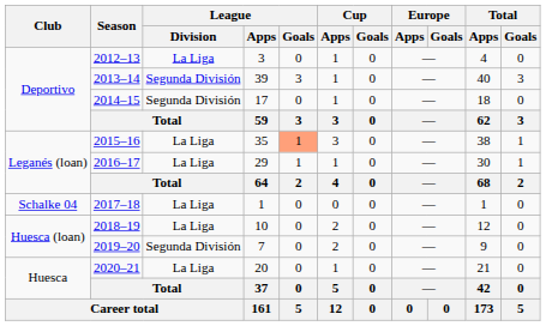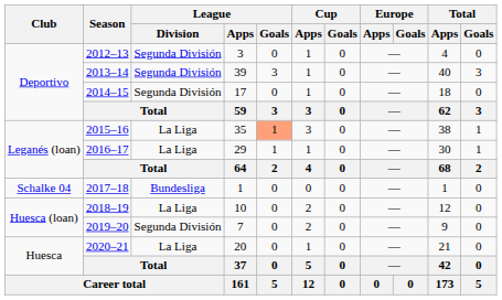2012–13 | League / Division: La Liga -> Segunda División
2017–18 | League / Division: La Liga -> Bundesliga
